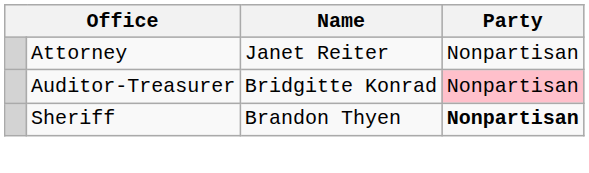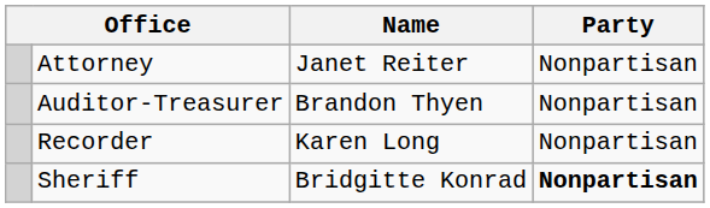Auditor-Treasurer | Name: Bridgitte Konrad -> Brandon Thyen
Auditor-Treasurer | Party: pink background -> no background
+ row: Recorder | Karen Long | Nonpartisan
Sheriff | Name: Brandon Thyen -> Bridgitte Konrad
